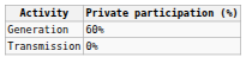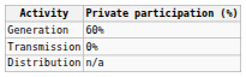+ row: Distribution | n/a
